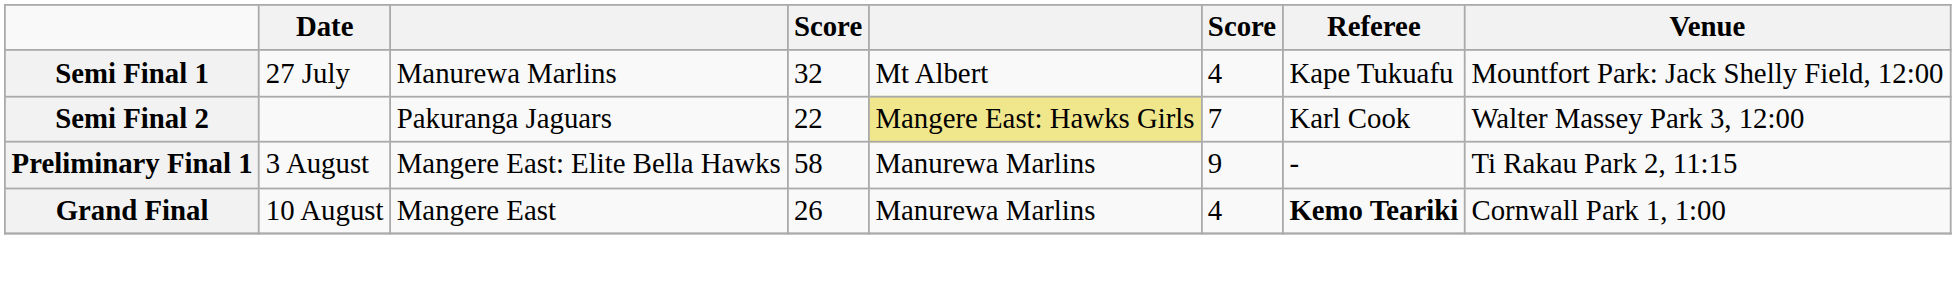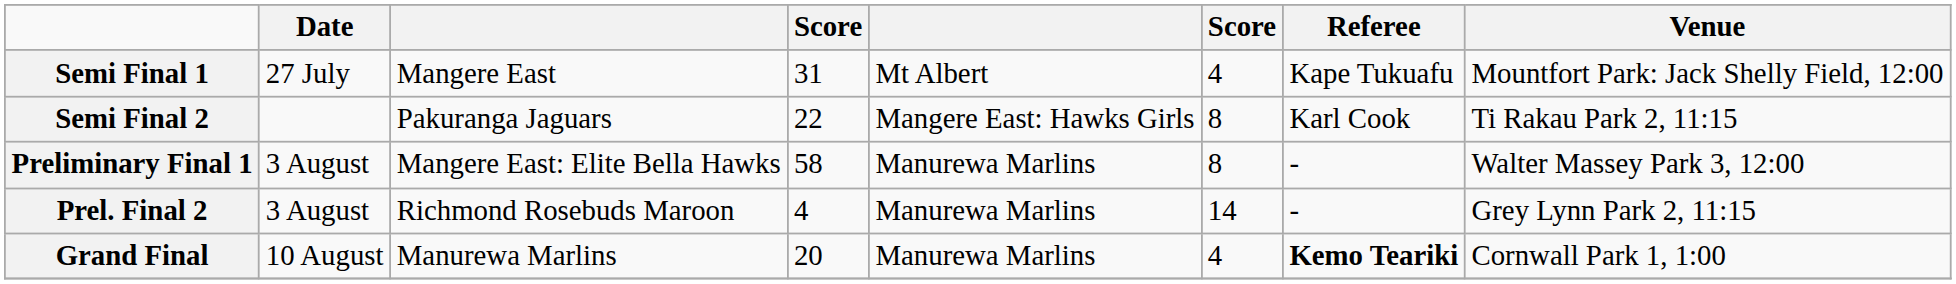Semi Final 1 | column 3: Manurewa Marlins -> Mangere East
Semi Final 1 | column 4: 32 -> 31
Semi Final 2 | column 5: khaki background -> no background
Semi Final 2 | column 6: 7 -> 8
Semi Final 2 | Venue: Walter Massey Park 3, 12:00 -> Ti Rakau Park 2, 11:15
Preliminary Final 1 | column 6: 9 -> 8
Preliminary Final 1 | Venue: Ti Rakau Park 2, 11:15 -> Walter Massey Park 3, 12:00
+ row: Prel. Final 2 | 3 August | Richmond Rosebuds Maroon | 4 | Manurewa Marlins | 14 | - | Grey Lynn Park 2, 11:15
Grand Final | column 3: Mangere East -> Manurewa Marlins
Grand Final | column 4: 26 -> 20
